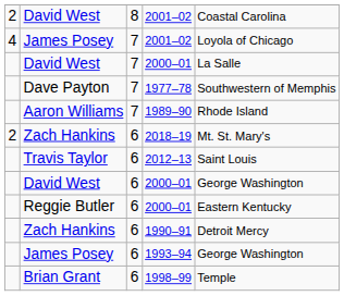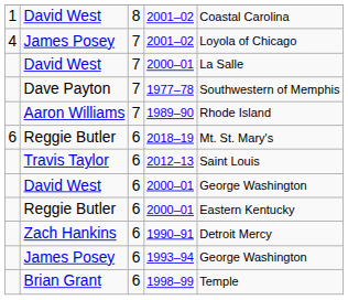8 / 2001–02 | column 1: 2 -> 1
2018–19 | column 1: 2 -> 6
2018–19 | column 2: Zach Hankins -> Reggie Butler
